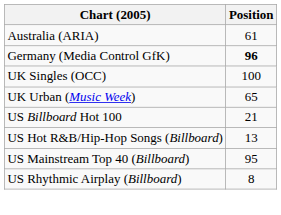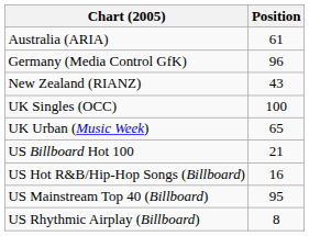Germany (Media Control GfK) | Position: bold -> normal
+ row: New Zealand (RIANZ) | 43
US Hot R&B/Hip-Hop Songs (Billboard) | Position: 13 -> 16
